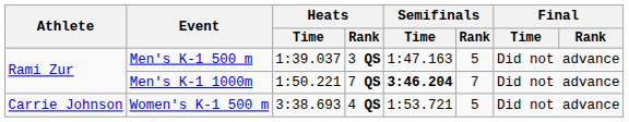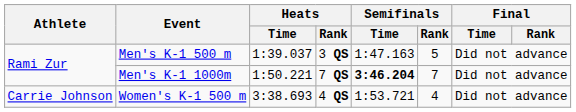Women's K-1 500 m | Semifinals / Rank: 5 -> 4
